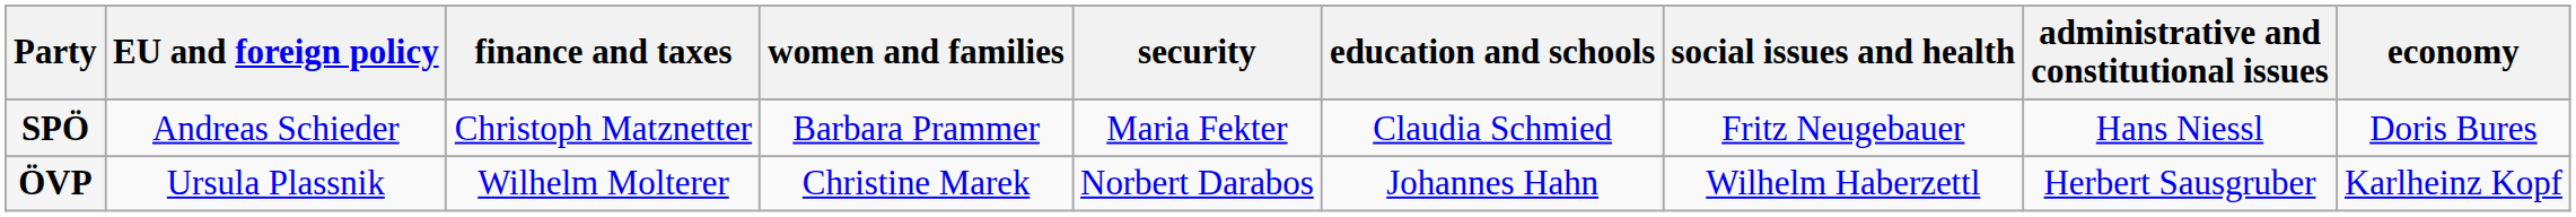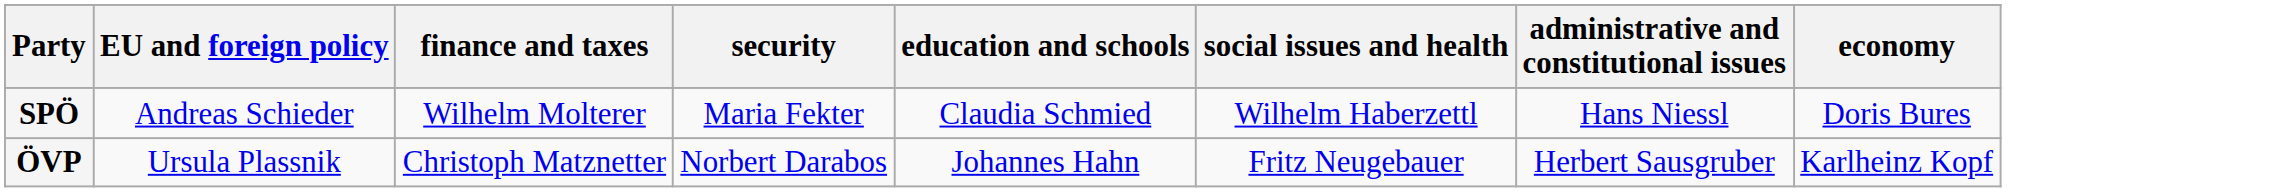- column: women and families | Barbara Prammer | Christine Marek
SPÖ | finance and taxes: Christoph Matznetter -> Wilhelm Molterer
SPÖ | social issues and health: Fritz Neugebauer -> Wilhelm Haberzettl
ÖVP | finance and taxes: Wilhelm Molterer -> Christoph Matznetter
ÖVP | social issues and health: Wilhelm Haberzettl -> Fritz Neugebauer
